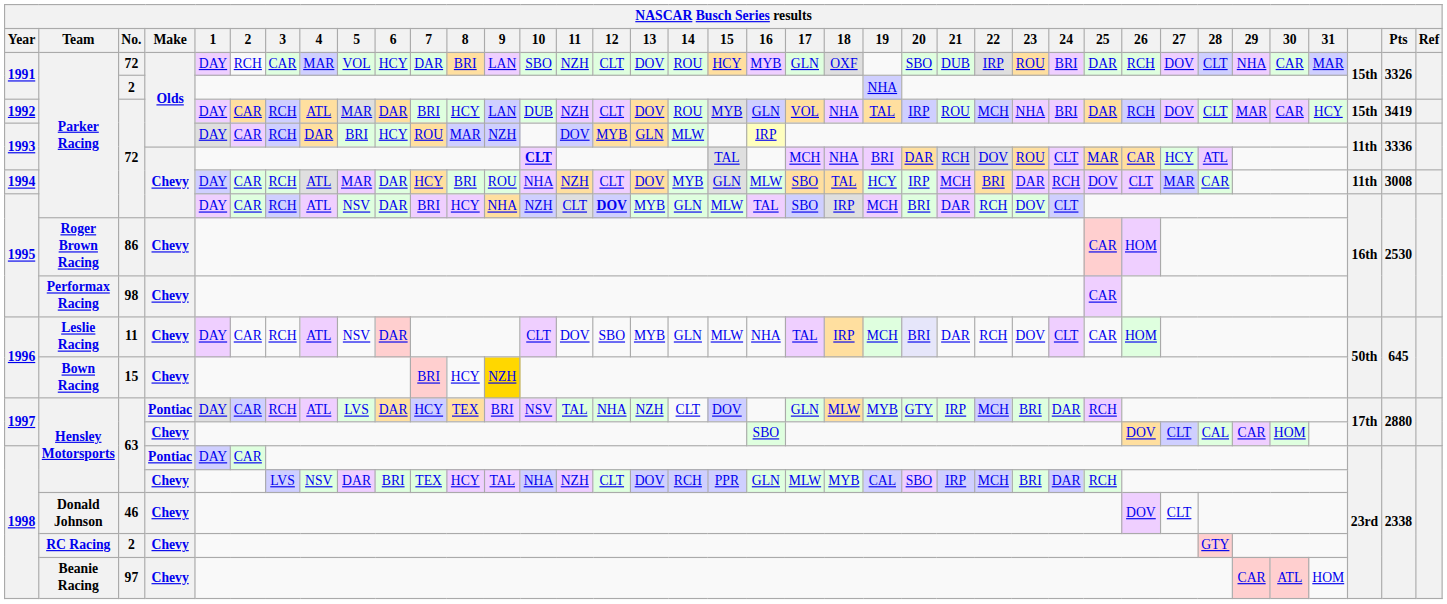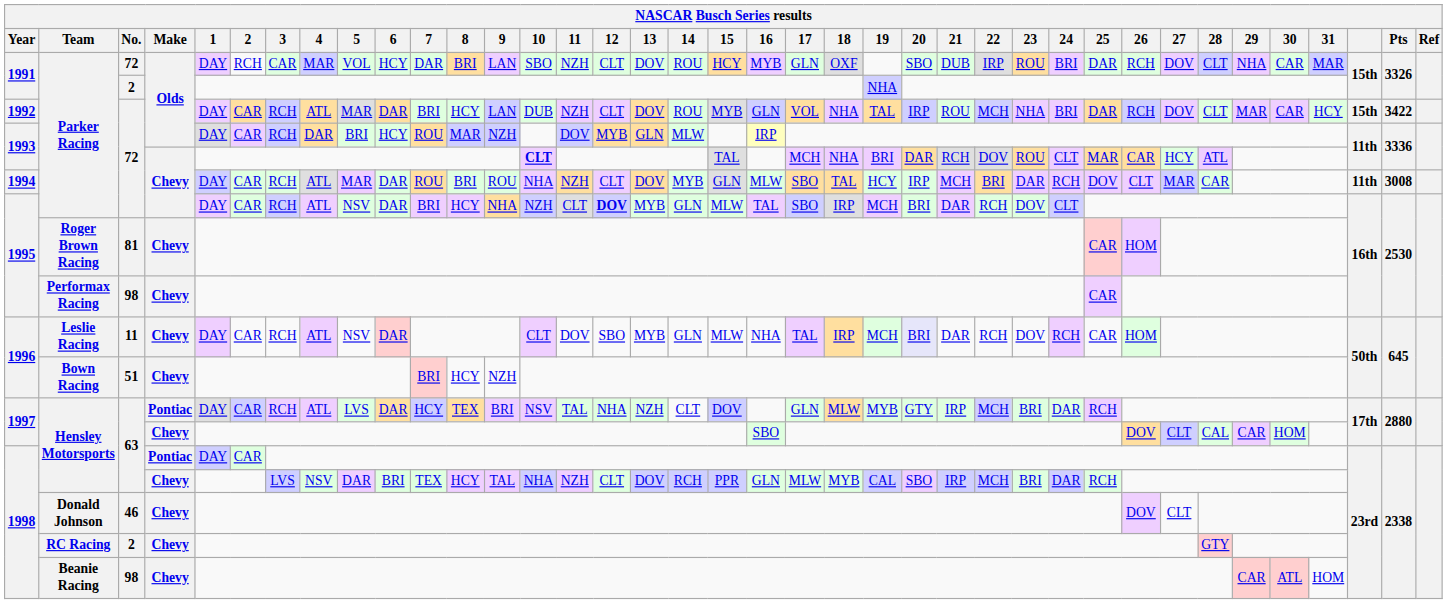1992 / Parker Racing | Pts: 3419 -> 3422
1994 / Parker Racing | 7: HCY -> ROU
Roger Brown Racing | No.: 86 -> 81
Leslie Racing | 24: CLT -> RCH
Bown Racing | No.: 15 -> 51
Bown Racing | 9: gold background -> no background
Beanie Racing | No.: 97 -> 98
